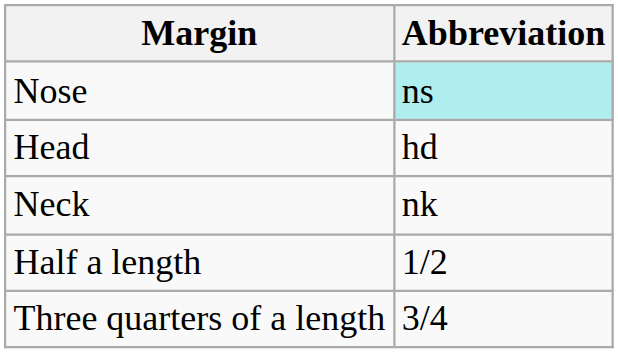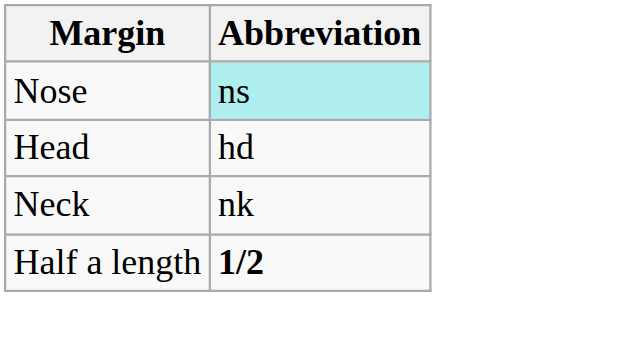Half a length | Abbreviation: normal -> bold
- row: Three quarters of a length | 3/4
